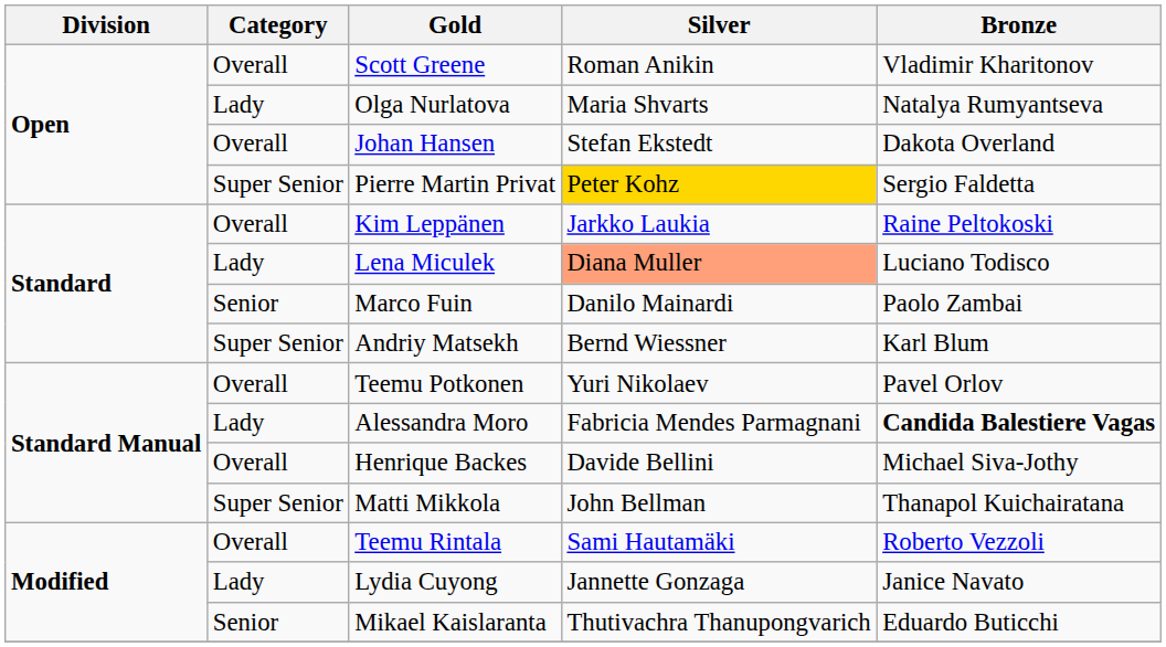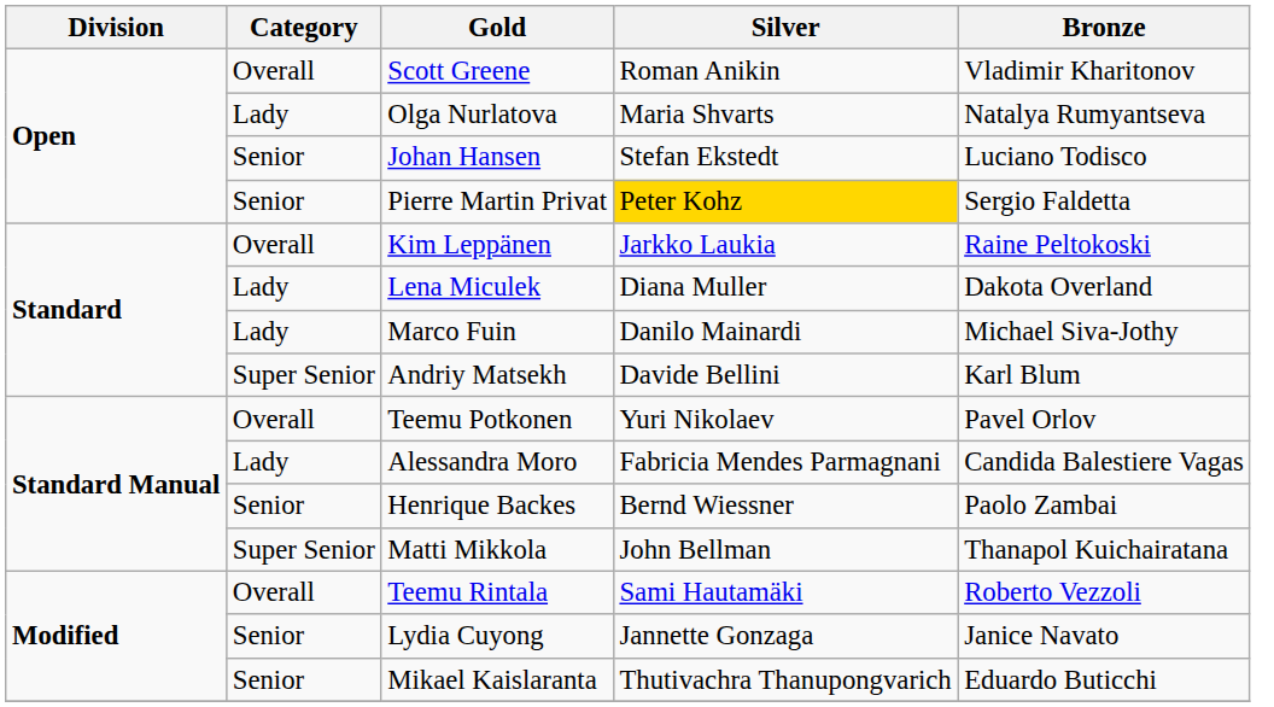Johan Hansen | Category: Overall -> Senior
Johan Hansen | Bronze: Dakota Overland -> Luciano Todisco
Pierre Martin Privat | Category: Super Senior -> Senior
Lena Miculek | Silver: lightsalmon background -> no background
Lena Miculek | Bronze: Luciano Todisco -> Dakota Overland
Marco Fuin | Category: Senior -> Lady
Marco Fuin | Bronze: Paolo Zambai -> Michael Siva-Jothy
Andriy Matsekh | Silver: Bernd Wiessner -> Davide Bellini
Alessandra Moro | Bronze: bold -> normal
Henrique Backes | Category: Overall -> Senior
Henrique Backes | Silver: Davide Bellini -> Bernd Wiessner
Henrique Backes | Bronze: Michael Siva-Jothy -> Paolo Zambai
Lydia Cuyong | Category: Lady -> Senior
